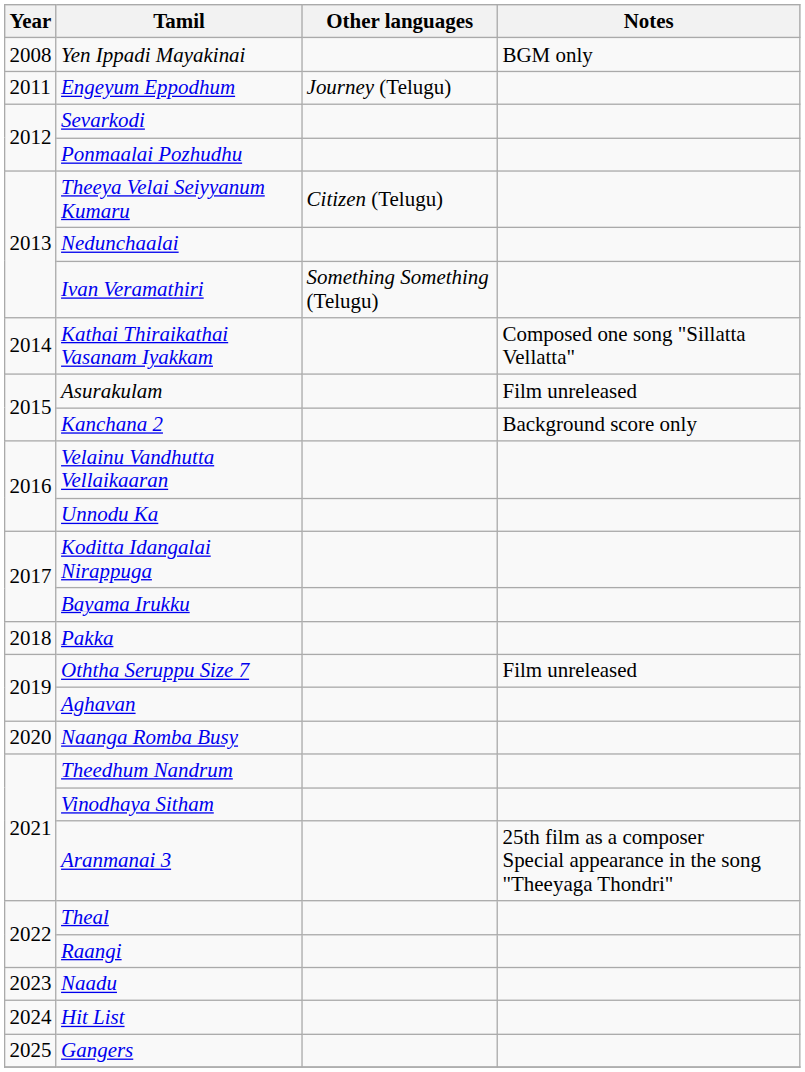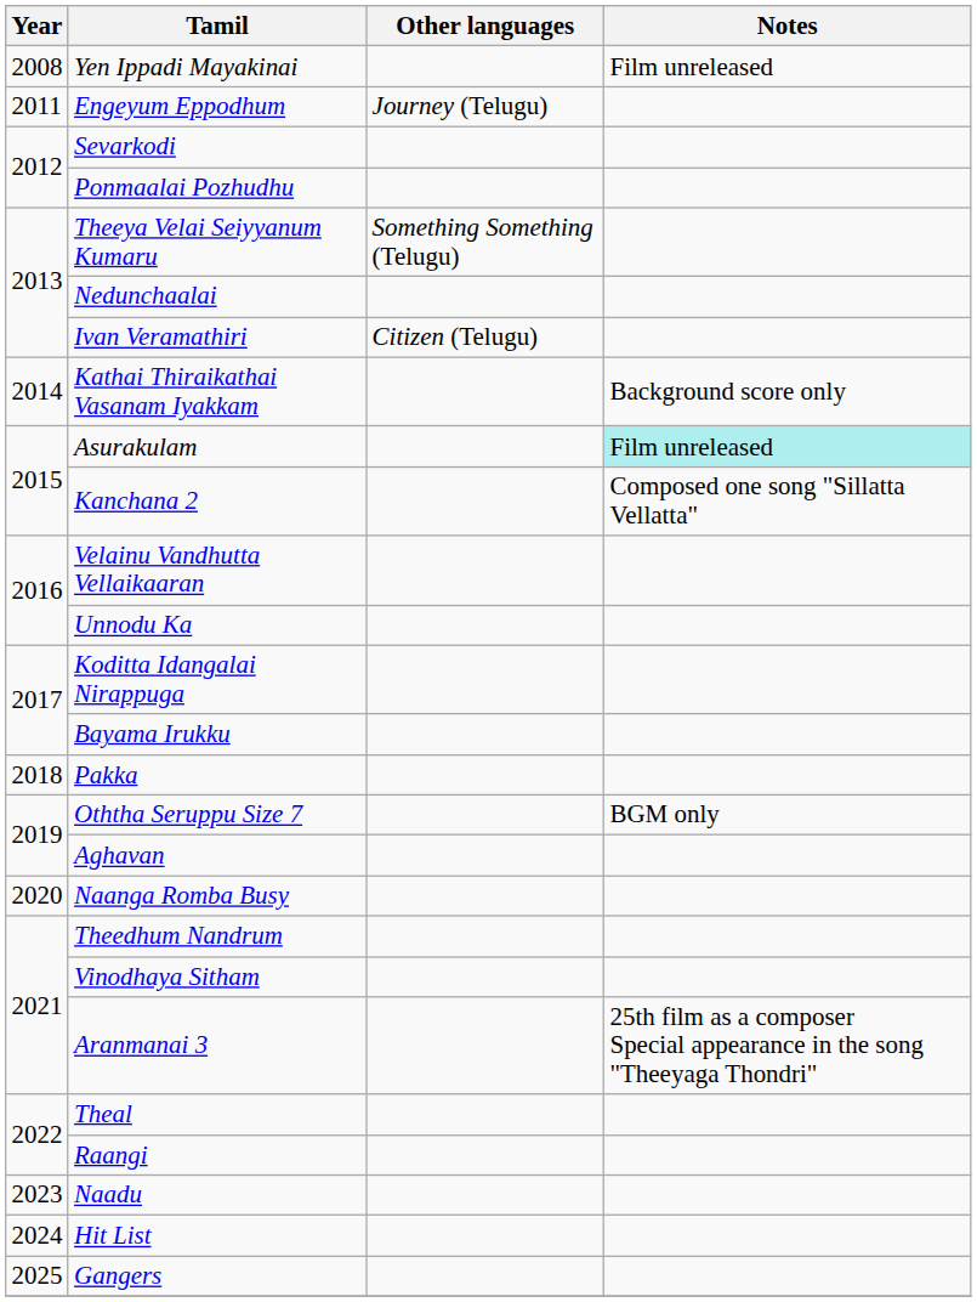Yen Ippadi Mayakinai | Notes: BGM only -> Film unreleased
Theeya Velai Seiyyanum Kumaru | Other languages: Citizen (Telugu) -> Something Something (Telugu)
Ivan Veramathiri | Other languages: Something Something (Telugu) -> Citizen (Telugu)
Kathai Thiraikathai Vasanam Iyakkam | Notes: Composed one song "Sillatta Vellatta" -> Background score only
Asurakulam | Notes: no background -> paleturquoise background
Kanchana 2 | Notes: Background score only -> Composed one song "Sillatta Vellatta"
Oththa Seruppu Size 7 | Notes: Film unreleased -> BGM only
